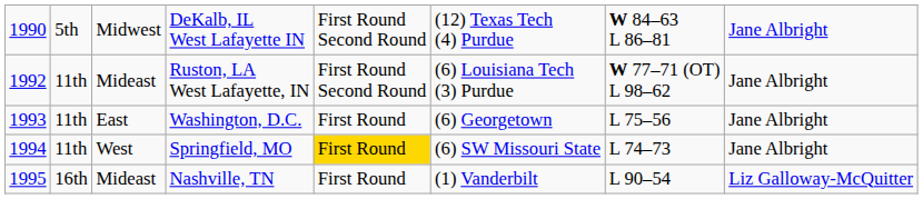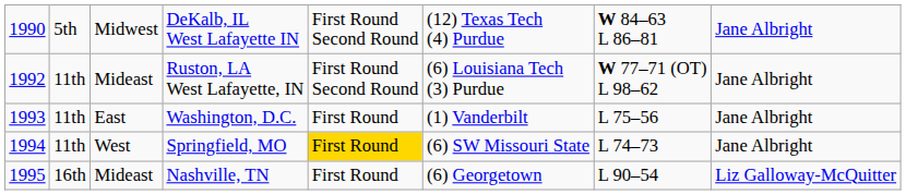Washington, D.C. | column 6: (6) Georgetown -> (1) Vanderbilt
Nashville, TN | column 6: (1) Vanderbilt -> (6) Georgetown
